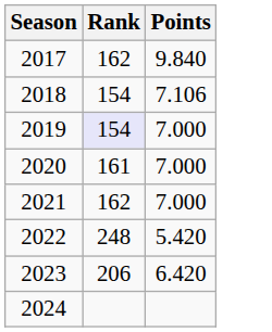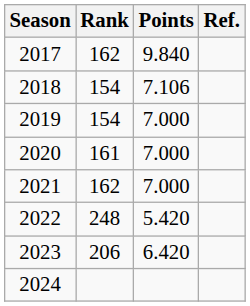+ column: Ref.
2019 | Rank: lavender background -> no background
